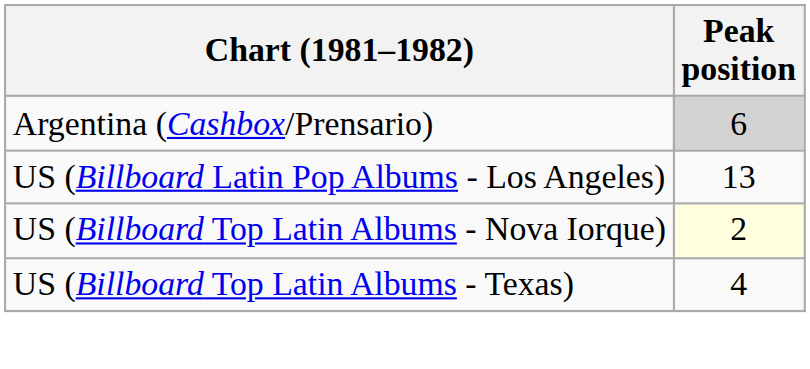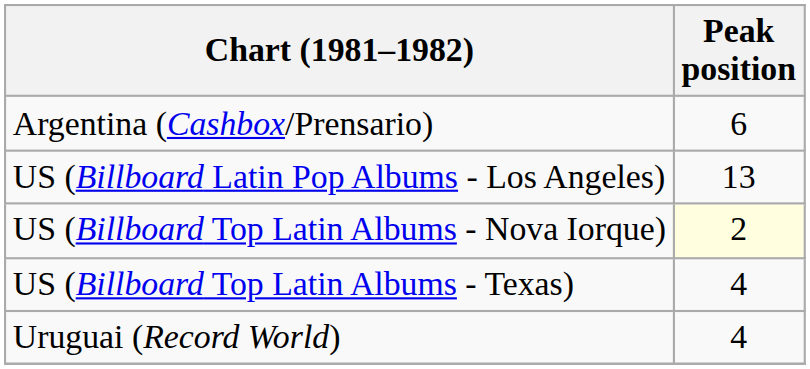Argentina (Cashbox/Prensario) | Peak position: lightgrey background -> no background
+ row: Uruguai (Record World) | 4
